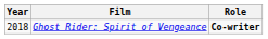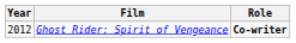Ghost Rider: Spirit of Vengeance | Year: 2018 -> 2012
